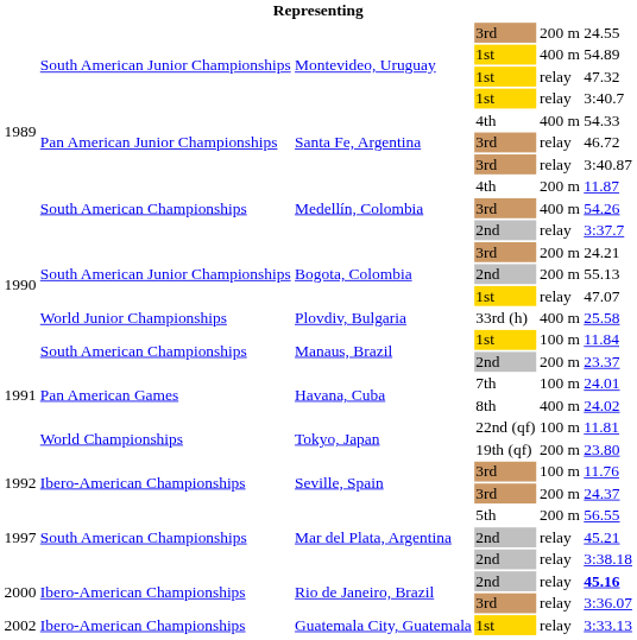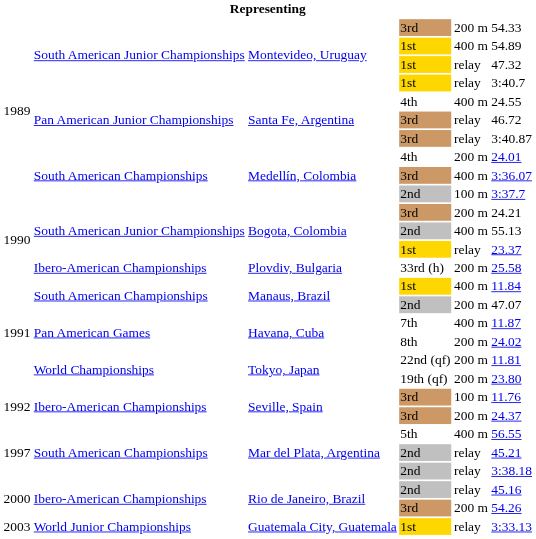Montevideo, Uruguay / 3rd | column 6: 24.55 -> 54.33
Santa Fe, Argentina / 4th | column 6: 54.33 -> 24.55
Medellín, Colombia / 4th | column 6: 11.87 -> 24.01
Medellín, Colombia / 3rd | column 6: 54.26 -> 3:36.07
Medellín, Colombia / 2nd | column 5: relay -> 100 m
Bogota, Colombia / 2nd | column 5: 200 m -> 400 m
Bogota, Colombia / 1st | column 6: 47.07 -> 23.37
Plovdiv, Bulgaria | column 2: World Junior Championships -> Ibero-American Championships
Plovdiv, Bulgaria | column 5: 400 m -> 200 m
Manaus, Brazil / 1st | column 5: 100 m -> 400 m
Manaus, Brazil / 2nd | column 6: 23.37 -> 47.07
Havana, Cuba / 7th | column 5: 100 m -> 400 m
Havana, Cuba / 7th | column 6: 24.01 -> 11.87
Havana, Cuba / 8th | column 5: 400 m -> 200 m
Tokyo, Japan / 22nd (qf) | column 5: 100 m -> 200 m
Mar del Plata, Argentina / 5th | column 5: 200 m -> 400 m
Rio de Janeiro, Brazil / 2nd | column 6: bold -> normal
Rio de Janeiro, Brazil / 3rd | column 5: relay -> 200 m
Rio de Janeiro, Brazil / 3rd | column 6: 3:36.07 -> 54.26
Guatemala City, Guatemala | column 1: 2002 -> 2003
Guatemala City, Guatemala | column 2: Ibero-American Championships -> World Junior Championships
